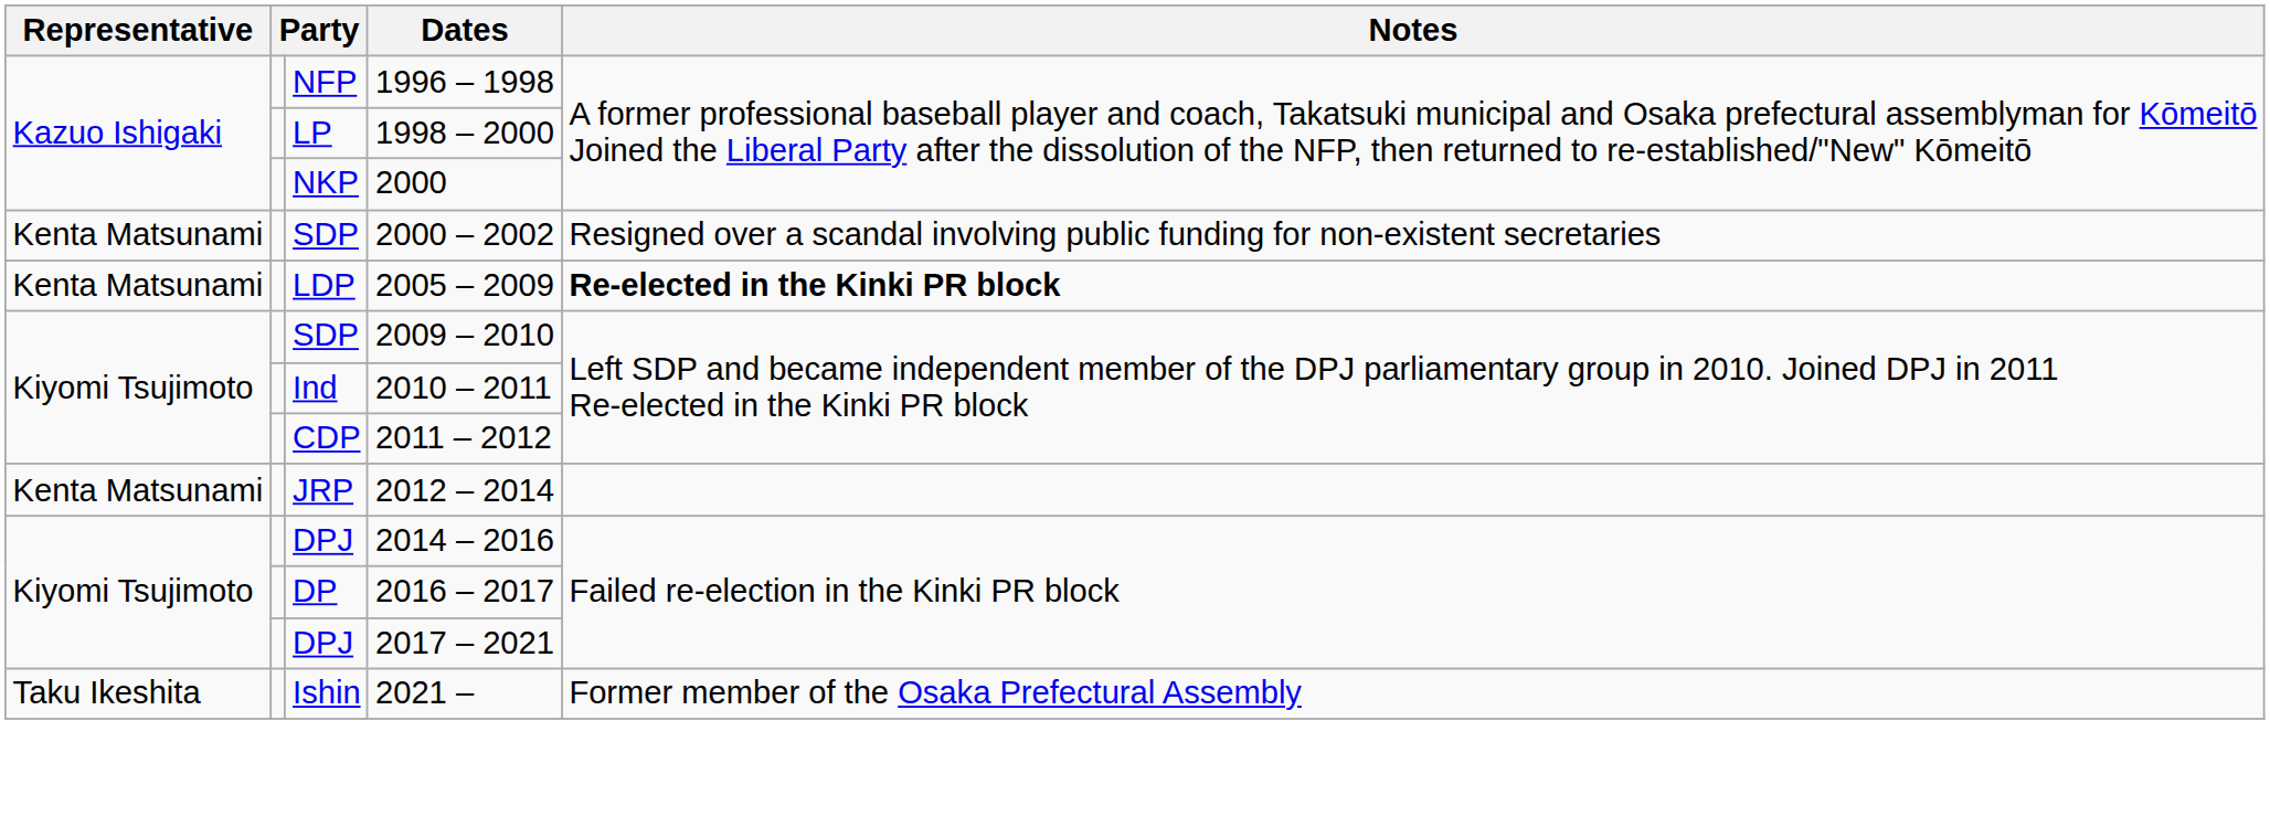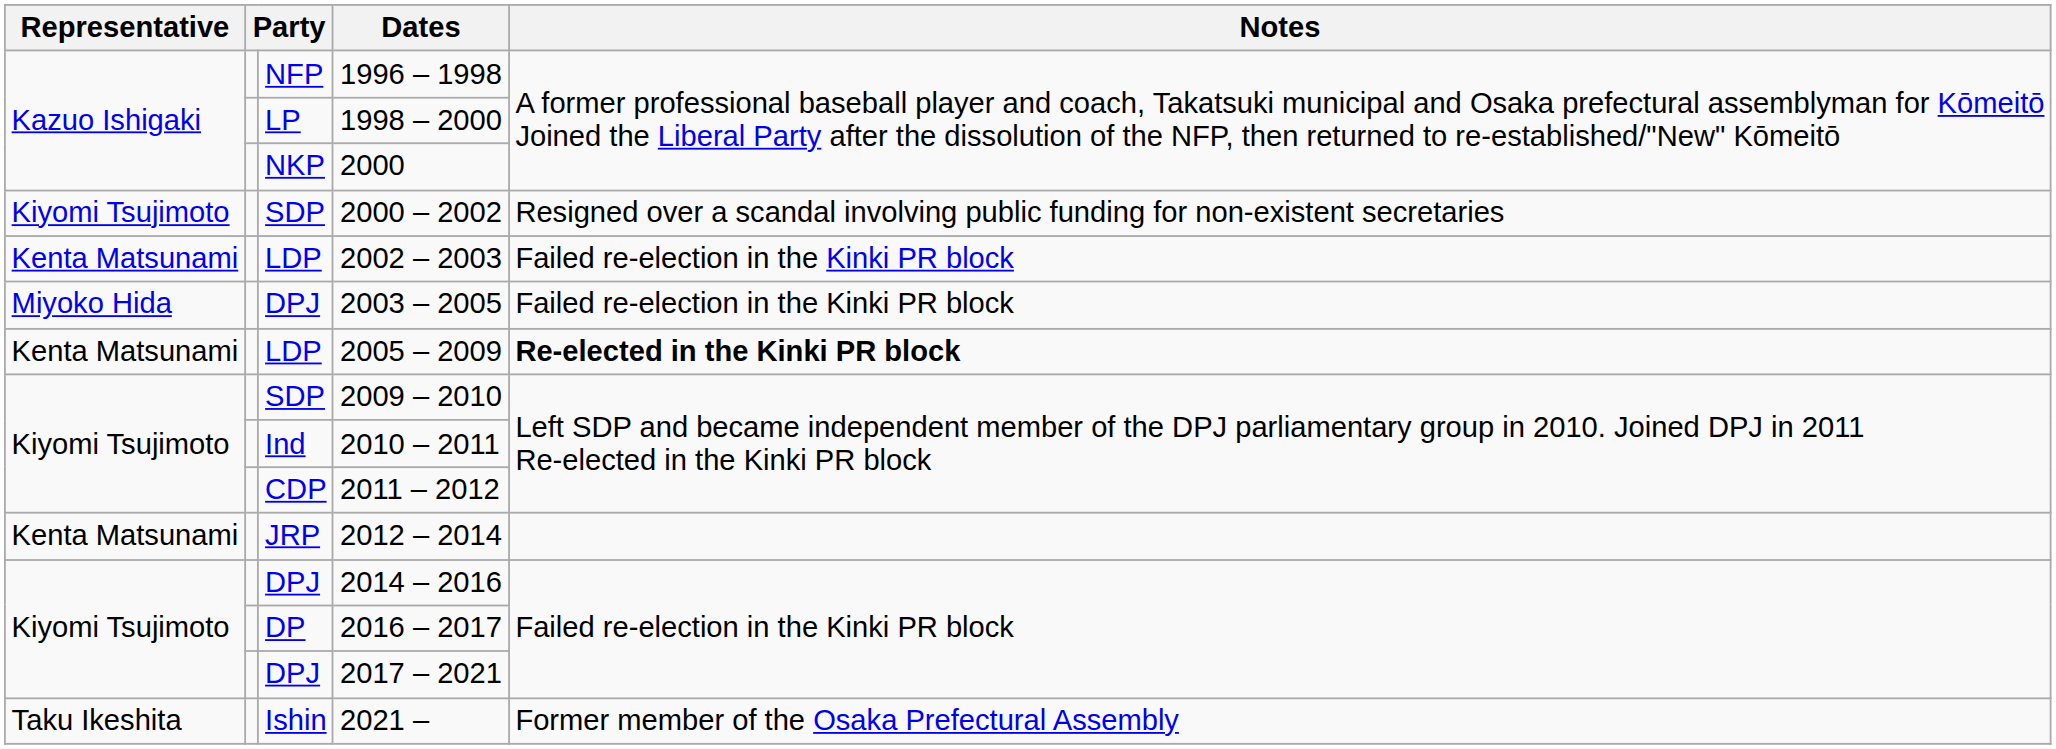2000 – 2002 | Representative: Kenta Matsunami -> Kiyomi Tsujimoto
+ row: Kenta Matsunami | LDP | 2002 – 2003 | Failed re-election in the Kinki PR block
+ row: Miyoko Hida | DPJ | 2003 – 2005 | Failed re-election in the Kinki PR block
